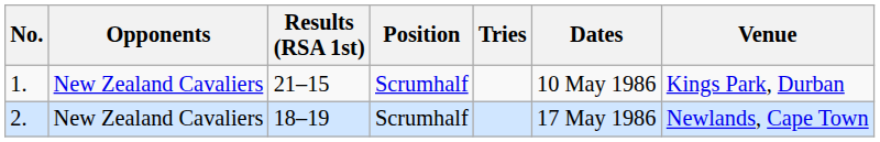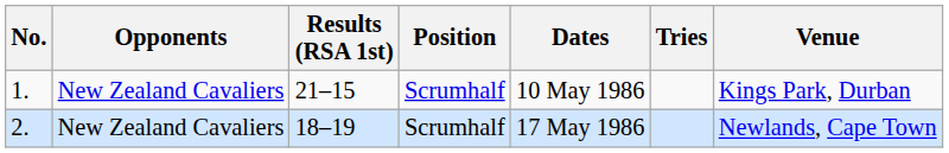columns swapped: Tries <-> Dates
